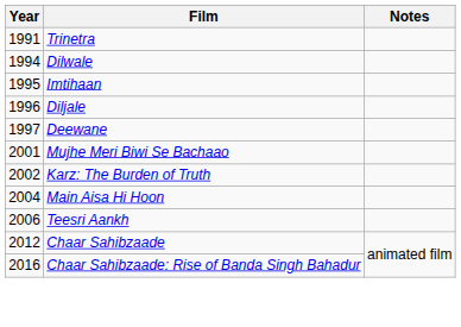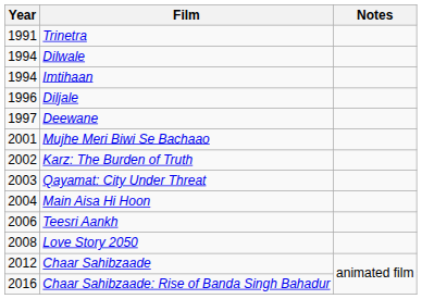Imtihaan | Year: 1995 -> 1994
+ row: 2003 | Qayamat: City Under Threat
+ row: 2008 | Love Story 2050
